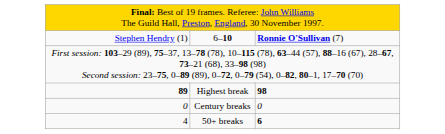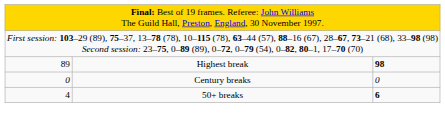- row: Stephen Hendry (1) | 6–10 | Ronnie O'Sullivan (7)
Highest break | column 1: bold -> normal
